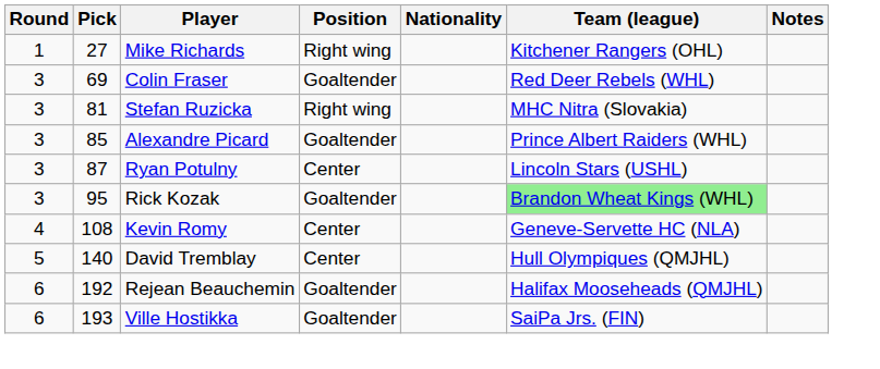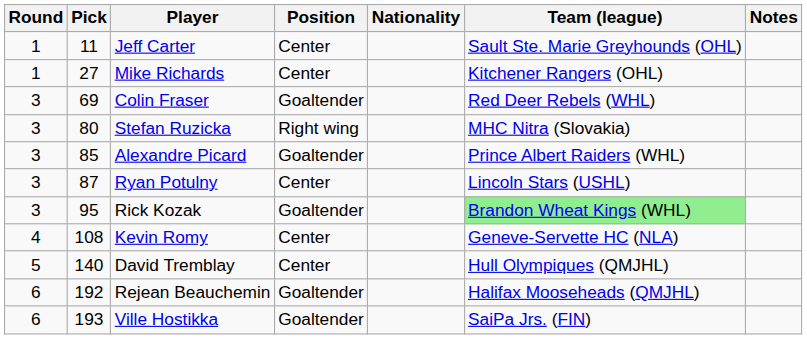+ row: 1 | 11 | Jeff Carter | Center | Sault Ste. Marie Greyhounds (OHL)
Mike Richards | Position: Right wing -> Center
Stefan Ruzicka | Pick: 81 -> 80
